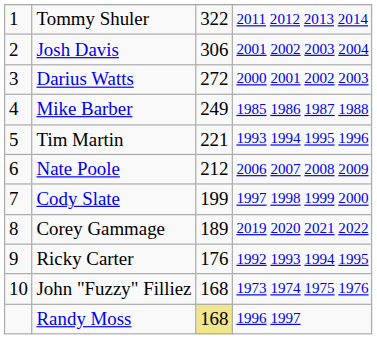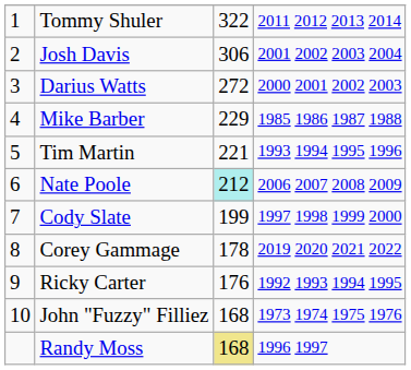Mike Barber | column 3: 249 -> 229
Nate Poole | column 3: no background -> paleturquoise background
Corey Gammage | column 3: 189 -> 178
